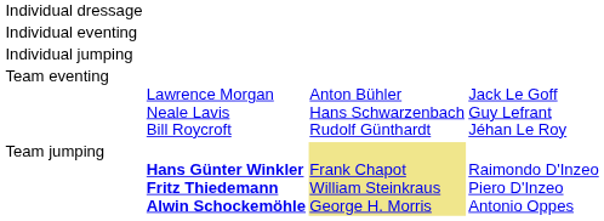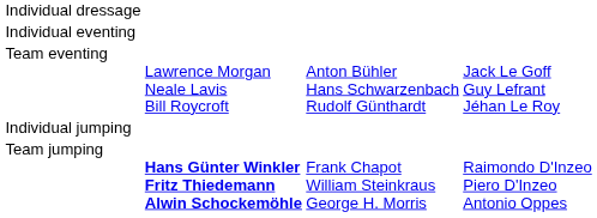rows swapped: Team eventing <-> Individual jumping
Team jumping | column 3: khaki background -> no background
